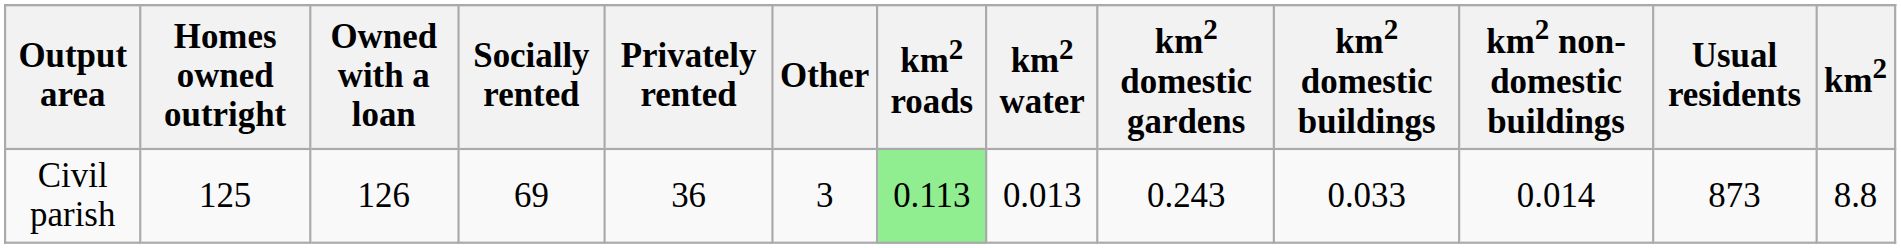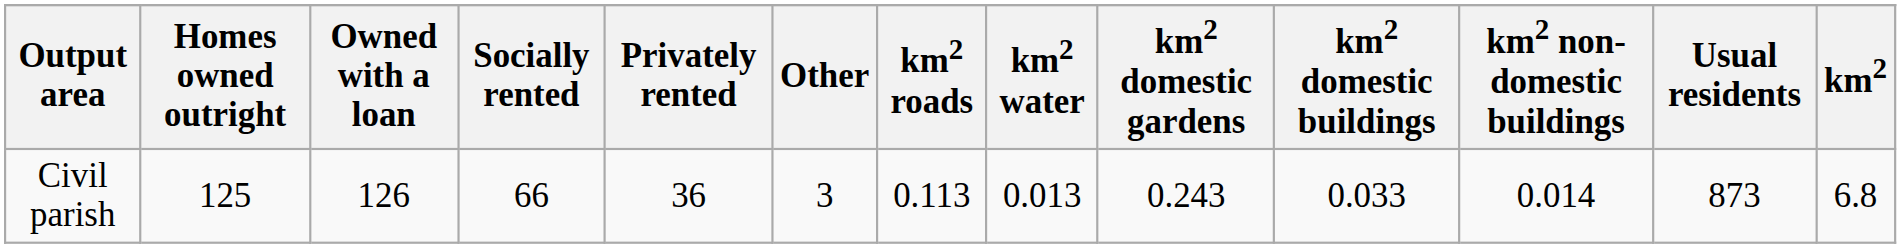Civil parish | Socially rented: 69 -> 66
Civil parish | km2 roads: lightgreen background -> no background
Civil parish | km2: 8.8 -> 6.8
